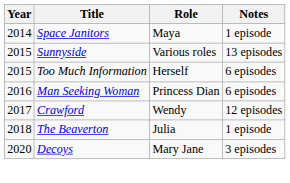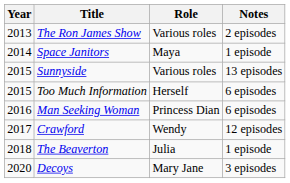+ row: 2013 | The Ron James Show | Various roles | 2 episodes
